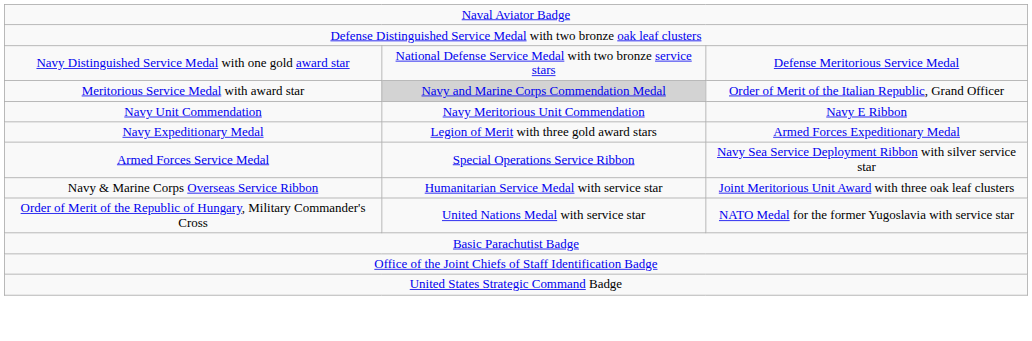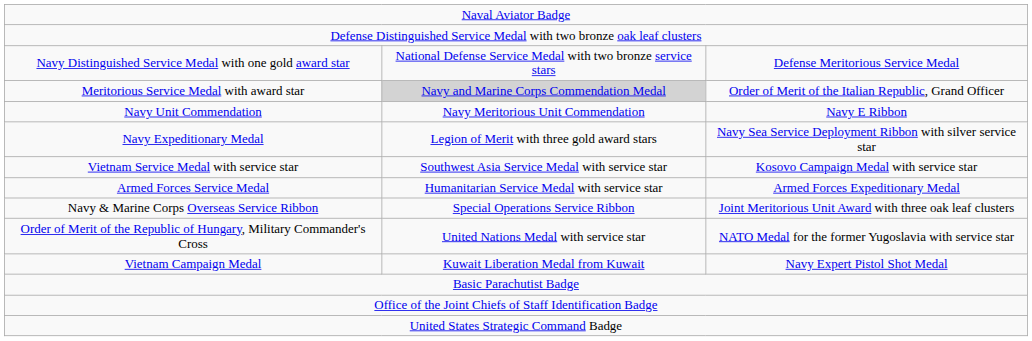Navy Expeditionary Medal | column 3: Armed Forces Expeditionary Medal -> Navy Sea Service Deployment Ribbon with silver service star
+ row: Vietnam Service Medal with service star | Southwest Asia Service Medal with service star | Kosovo Campaign Medal with service star
Armed Forces Service Medal | column 2: Special Operations Service Ribbon -> Humanitarian Service Medal with service star
Armed Forces Service Medal | column 3: Navy Sea Service Deployment Ribbon with silver service star -> Armed Forces Expeditionary Medal
Navy & Marine Corps Overseas Service Ribbon | column 2: Humanitarian Service Medal with service star -> Special Operations Service Ribbon
+ row: Vietnam Campaign Medal | Kuwait Liberation Medal from Kuwait | Navy Expert Pistol Shot Medal
